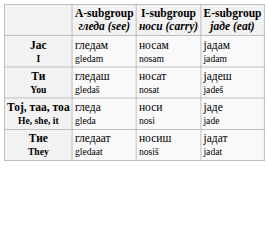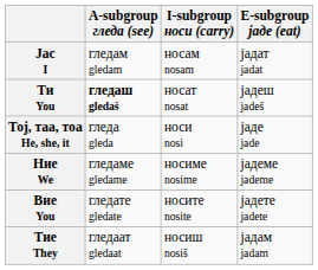Јас I | E-subgroup јаде (eat): јадам jadam -> јадат jadat
Ти You | A-subgroup гледа (see): normal -> bold
+ row: Ние We | гледаме gledame | носиме nosime | јадеме jademe
+ row: Вие You | гледате gledate | носите nosite | јадете jadete
Тие They | E-subgroup јаде (eat): јадат jadat -> јадам jadam
